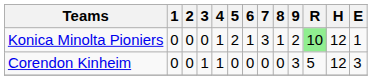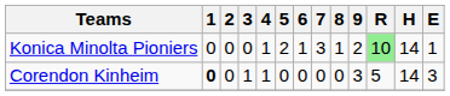Konica Minolta Pioniers | H: 12 -> 14
Corendon Kinheim | 1: normal -> bold
Corendon Kinheim | H: 12 -> 14
